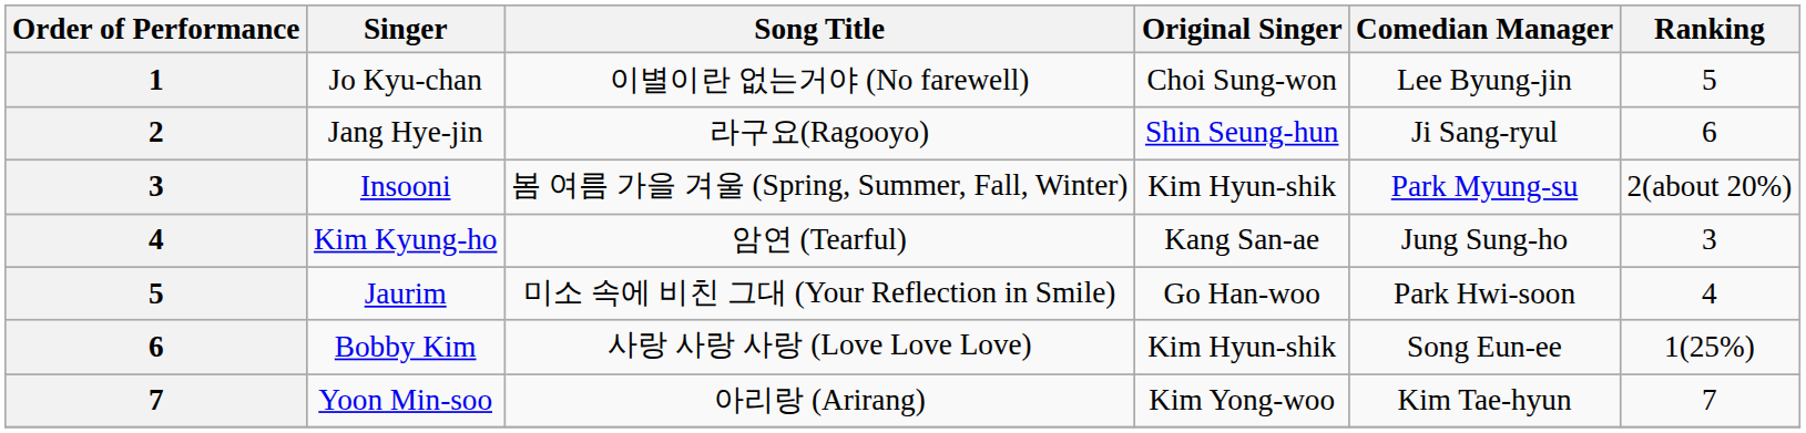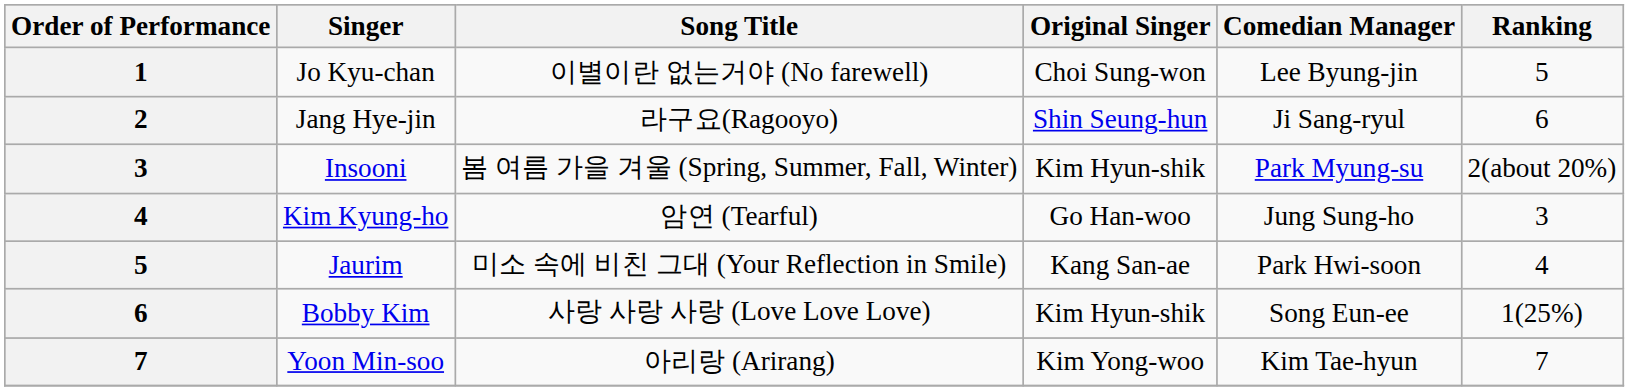Kim Kyung-ho | Original Singer: Kang San-ae -> Go Han-woo
Jaurim | Original Singer: Go Han-woo -> Kang San-ae
